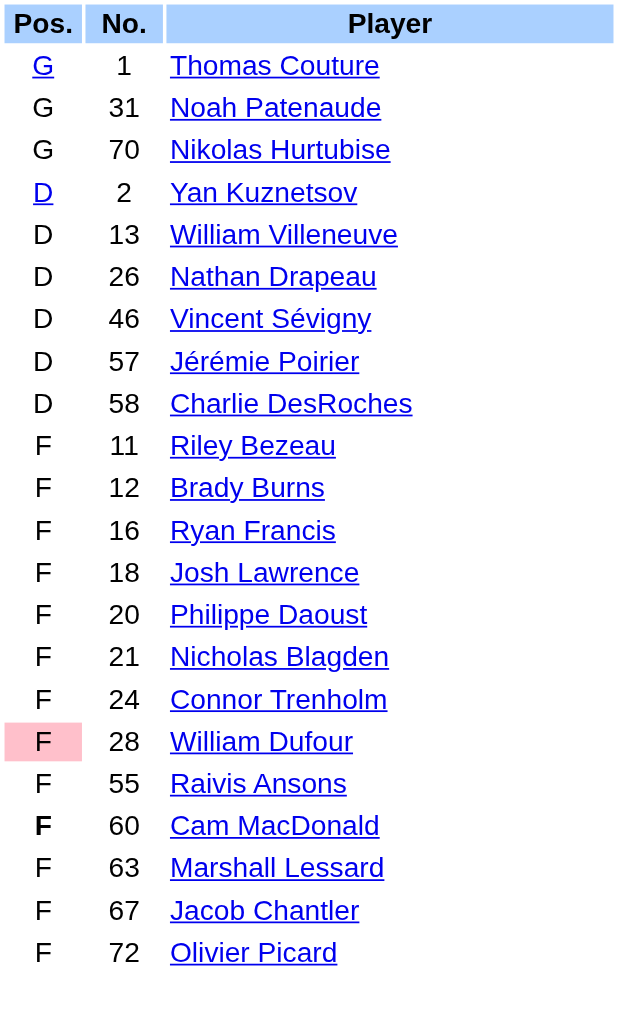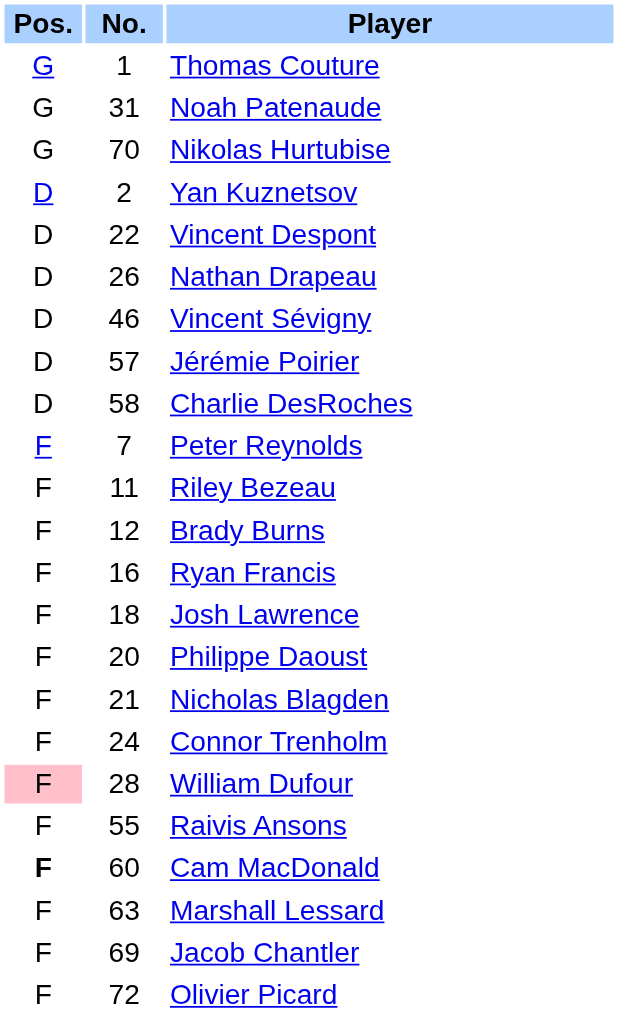- row: D | 13 | William Villeneuve
+ row: D | 22 | Vincent Despont
+ row: F | 7 | Peter Reynolds
Jacob Chantler | No.: 67 -> 69
